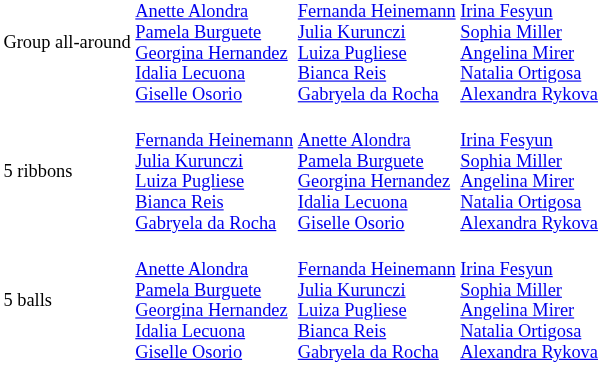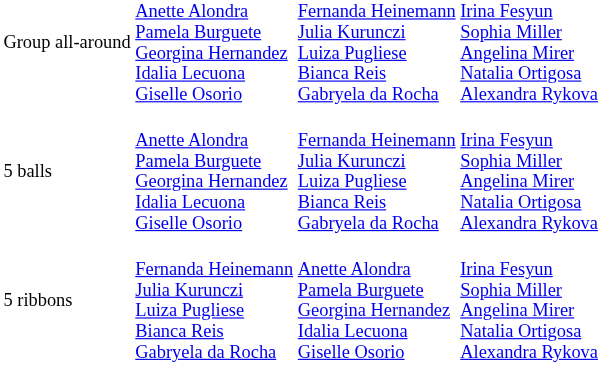rows swapped: 5 balls <-> 5 ribbons
